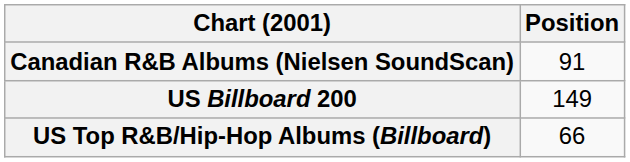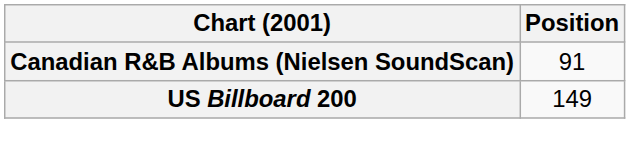- row: US Top R&B/Hip-Hop Albums (Billboard) | 66
